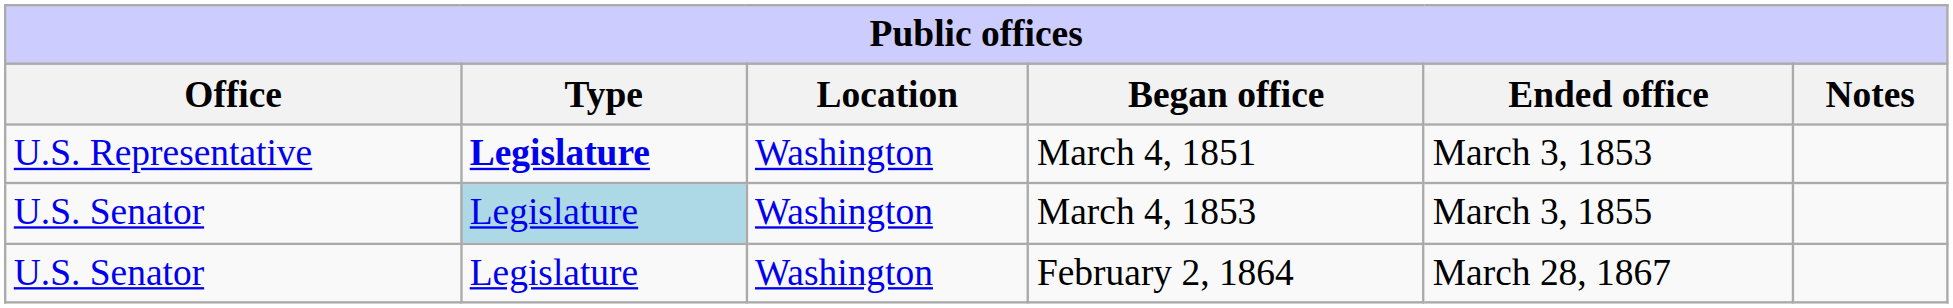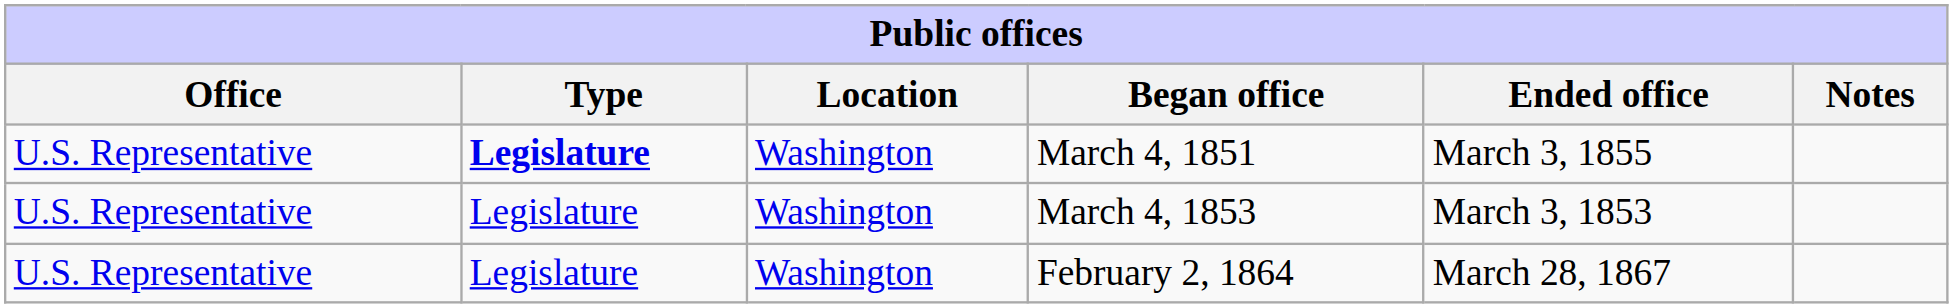March 4, 1851 | Ended office: March 3, 1853 -> March 3, 1855
March 4, 1853 | Office: U.S. Senator -> U.S. Representative
March 4, 1853 | Type: lightblue background -> no background
March 4, 1853 | Ended office: March 3, 1855 -> March 3, 1853
February 2, 1864 | Office: U.S. Senator -> U.S. Representative
